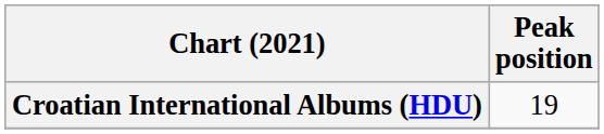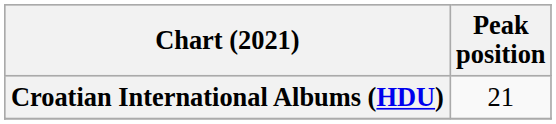Croatian International Albums (HDU) | Peak position: 19 -> 21
